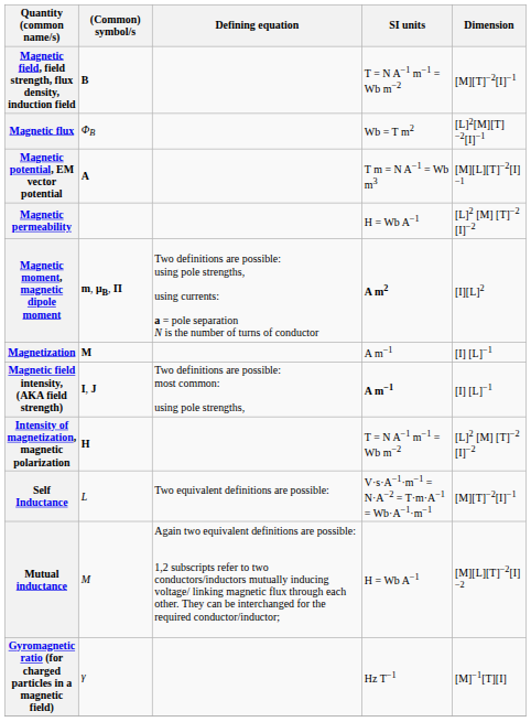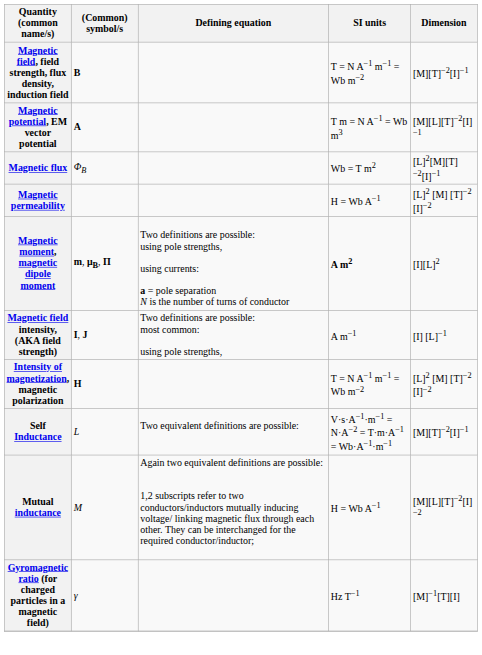rows swapped: Magnetic potential, EM vector potential <-> Magnetic flux
- row: Magnetization | M | A m−1 | [I] [L]−1
Magnetic field intensity, (AKA field strength) | SI units: bold -> normal
